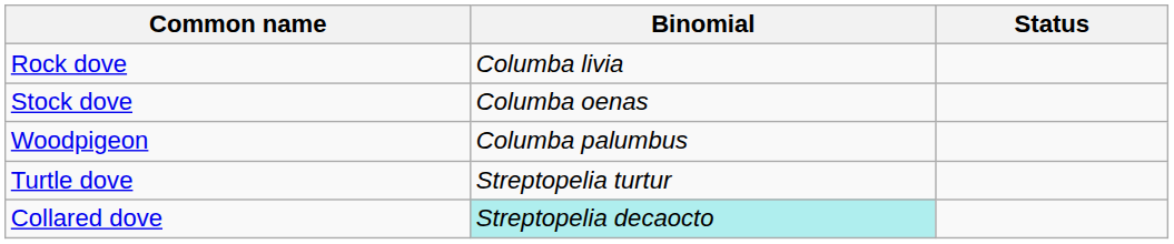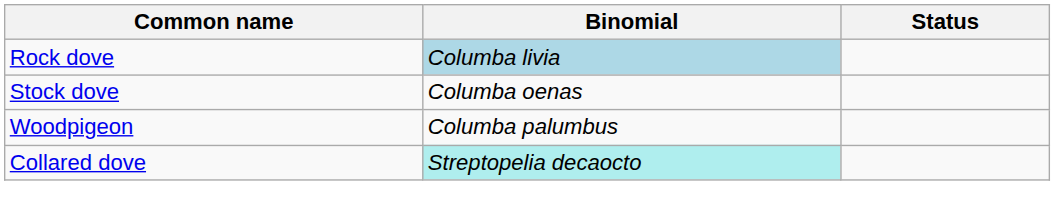Rock dove | Binomial: no background -> lightblue background
- row: Turtle dove | Streptopelia turtur
